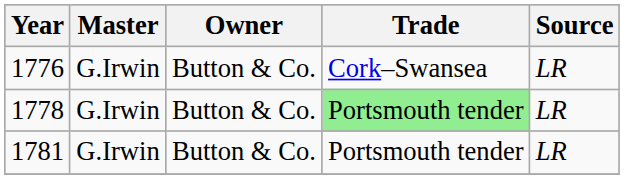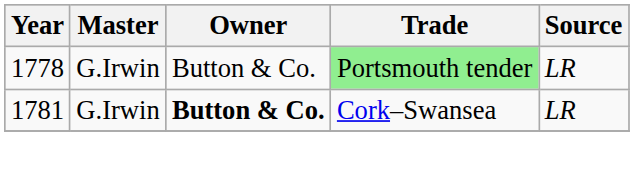- row: 1776 | G.Irwin | Button & Co. | Cork–Swansea | LR
1781 | Owner: normal -> bold
1781 | Trade: Portsmouth tender -> Cork–Swansea
